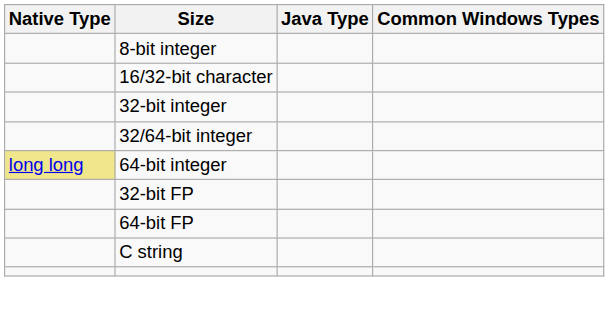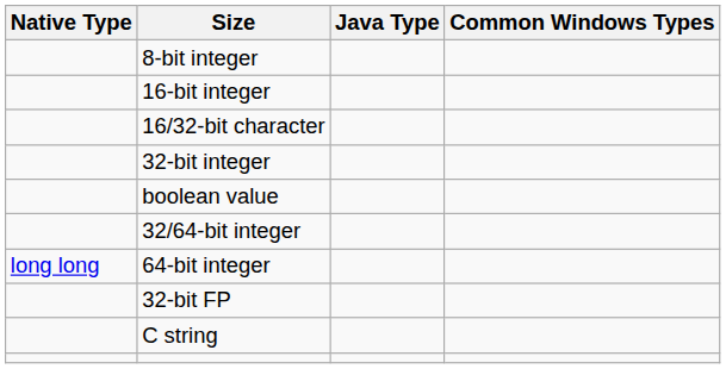+ row: 16-bit integer
+ row: boolean value
64-bit integer | Native Type: khaki background -> no background
- row: 64-bit FP
